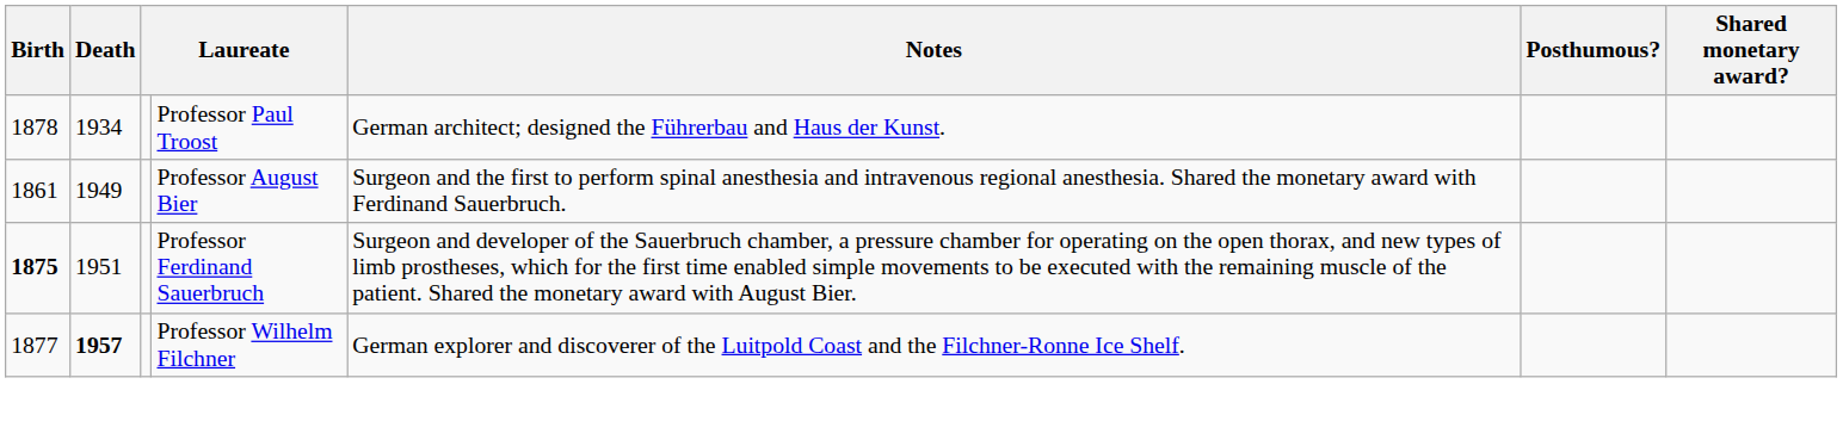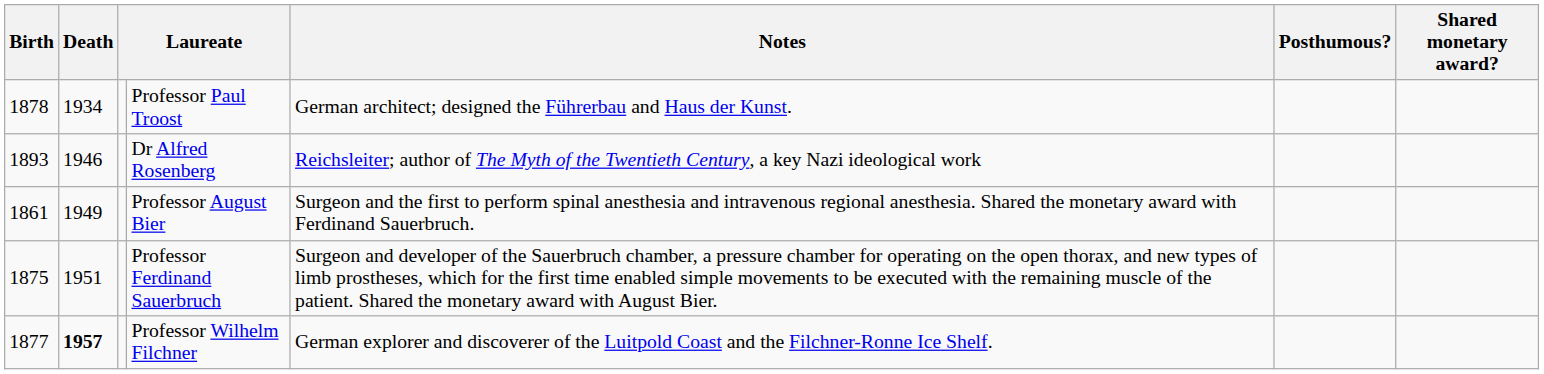+ row: 1893 | 1946 | Dr Alfred Rosenberg | Reichsleiter; author of The Myth of the Twentieth Century, a key Nazi ideological work
Professor Ferdinand Sauerbruch | Birth: bold -> normal
